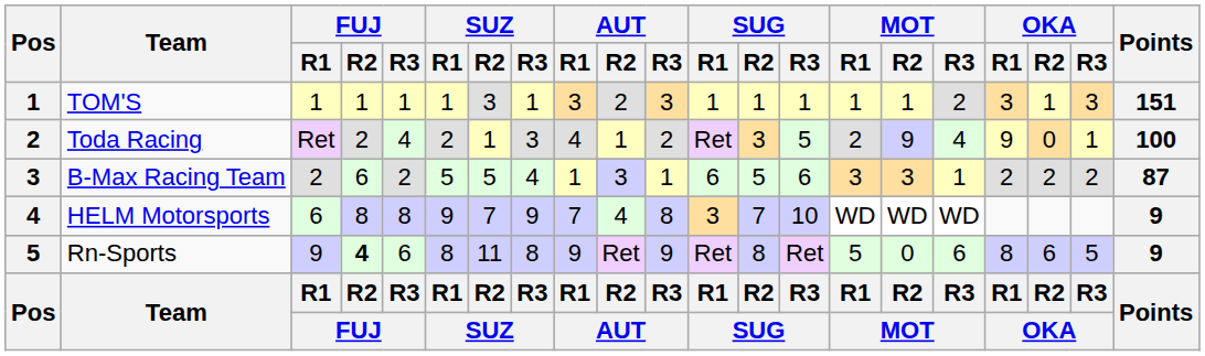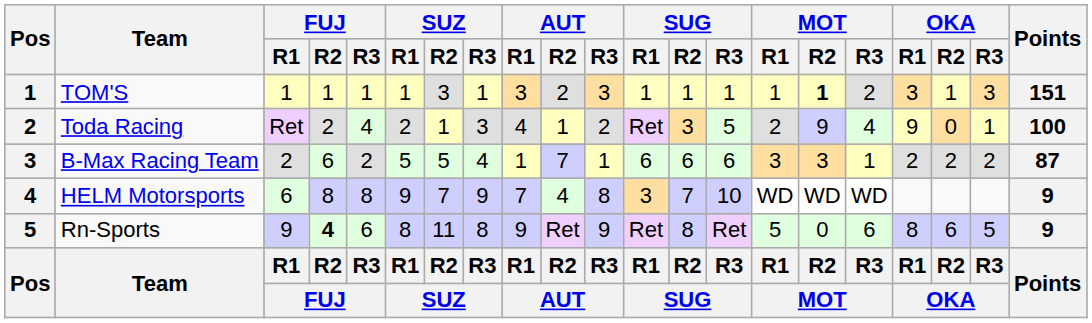TOM'S | MOT / R2: normal -> bold
B-Max Racing Team | AUT / R2: 3 -> 7
B-Max Racing Team | SUG / R2: 5 -> 6
